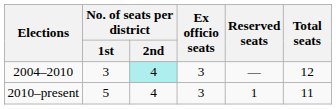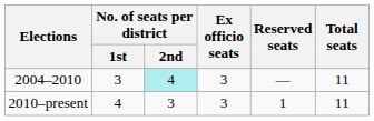2004–2010 | Total seats: 12 -> 11
2010–present | No. of seats per district / 1st: 5 -> 4
2010–present | No. of seats per district / 2nd: 4 -> 3
